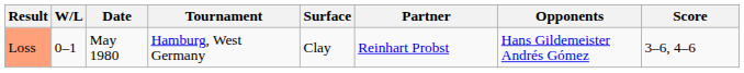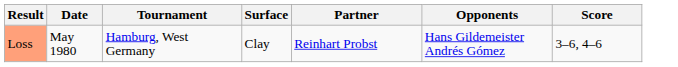- column: W/L | 0–1
